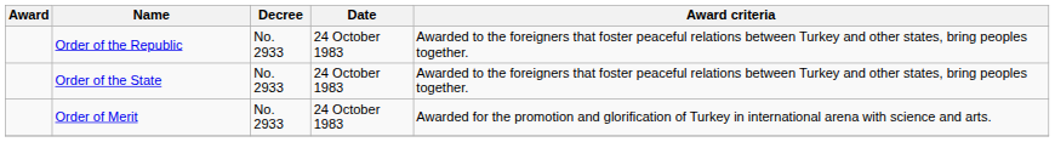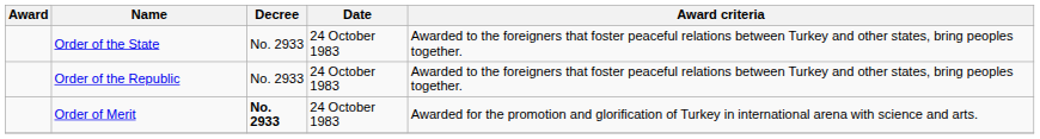rows swapped: Order of the State <-> Order of the Republic
Order of Merit | Decree: normal -> bold
